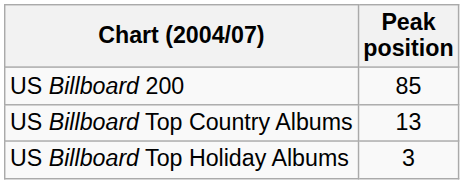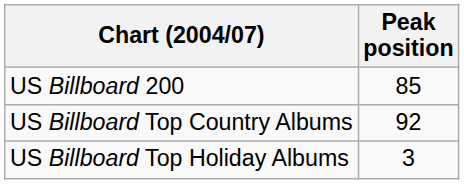US Billboard Top Country Albums | Peak position: 13 -> 92
